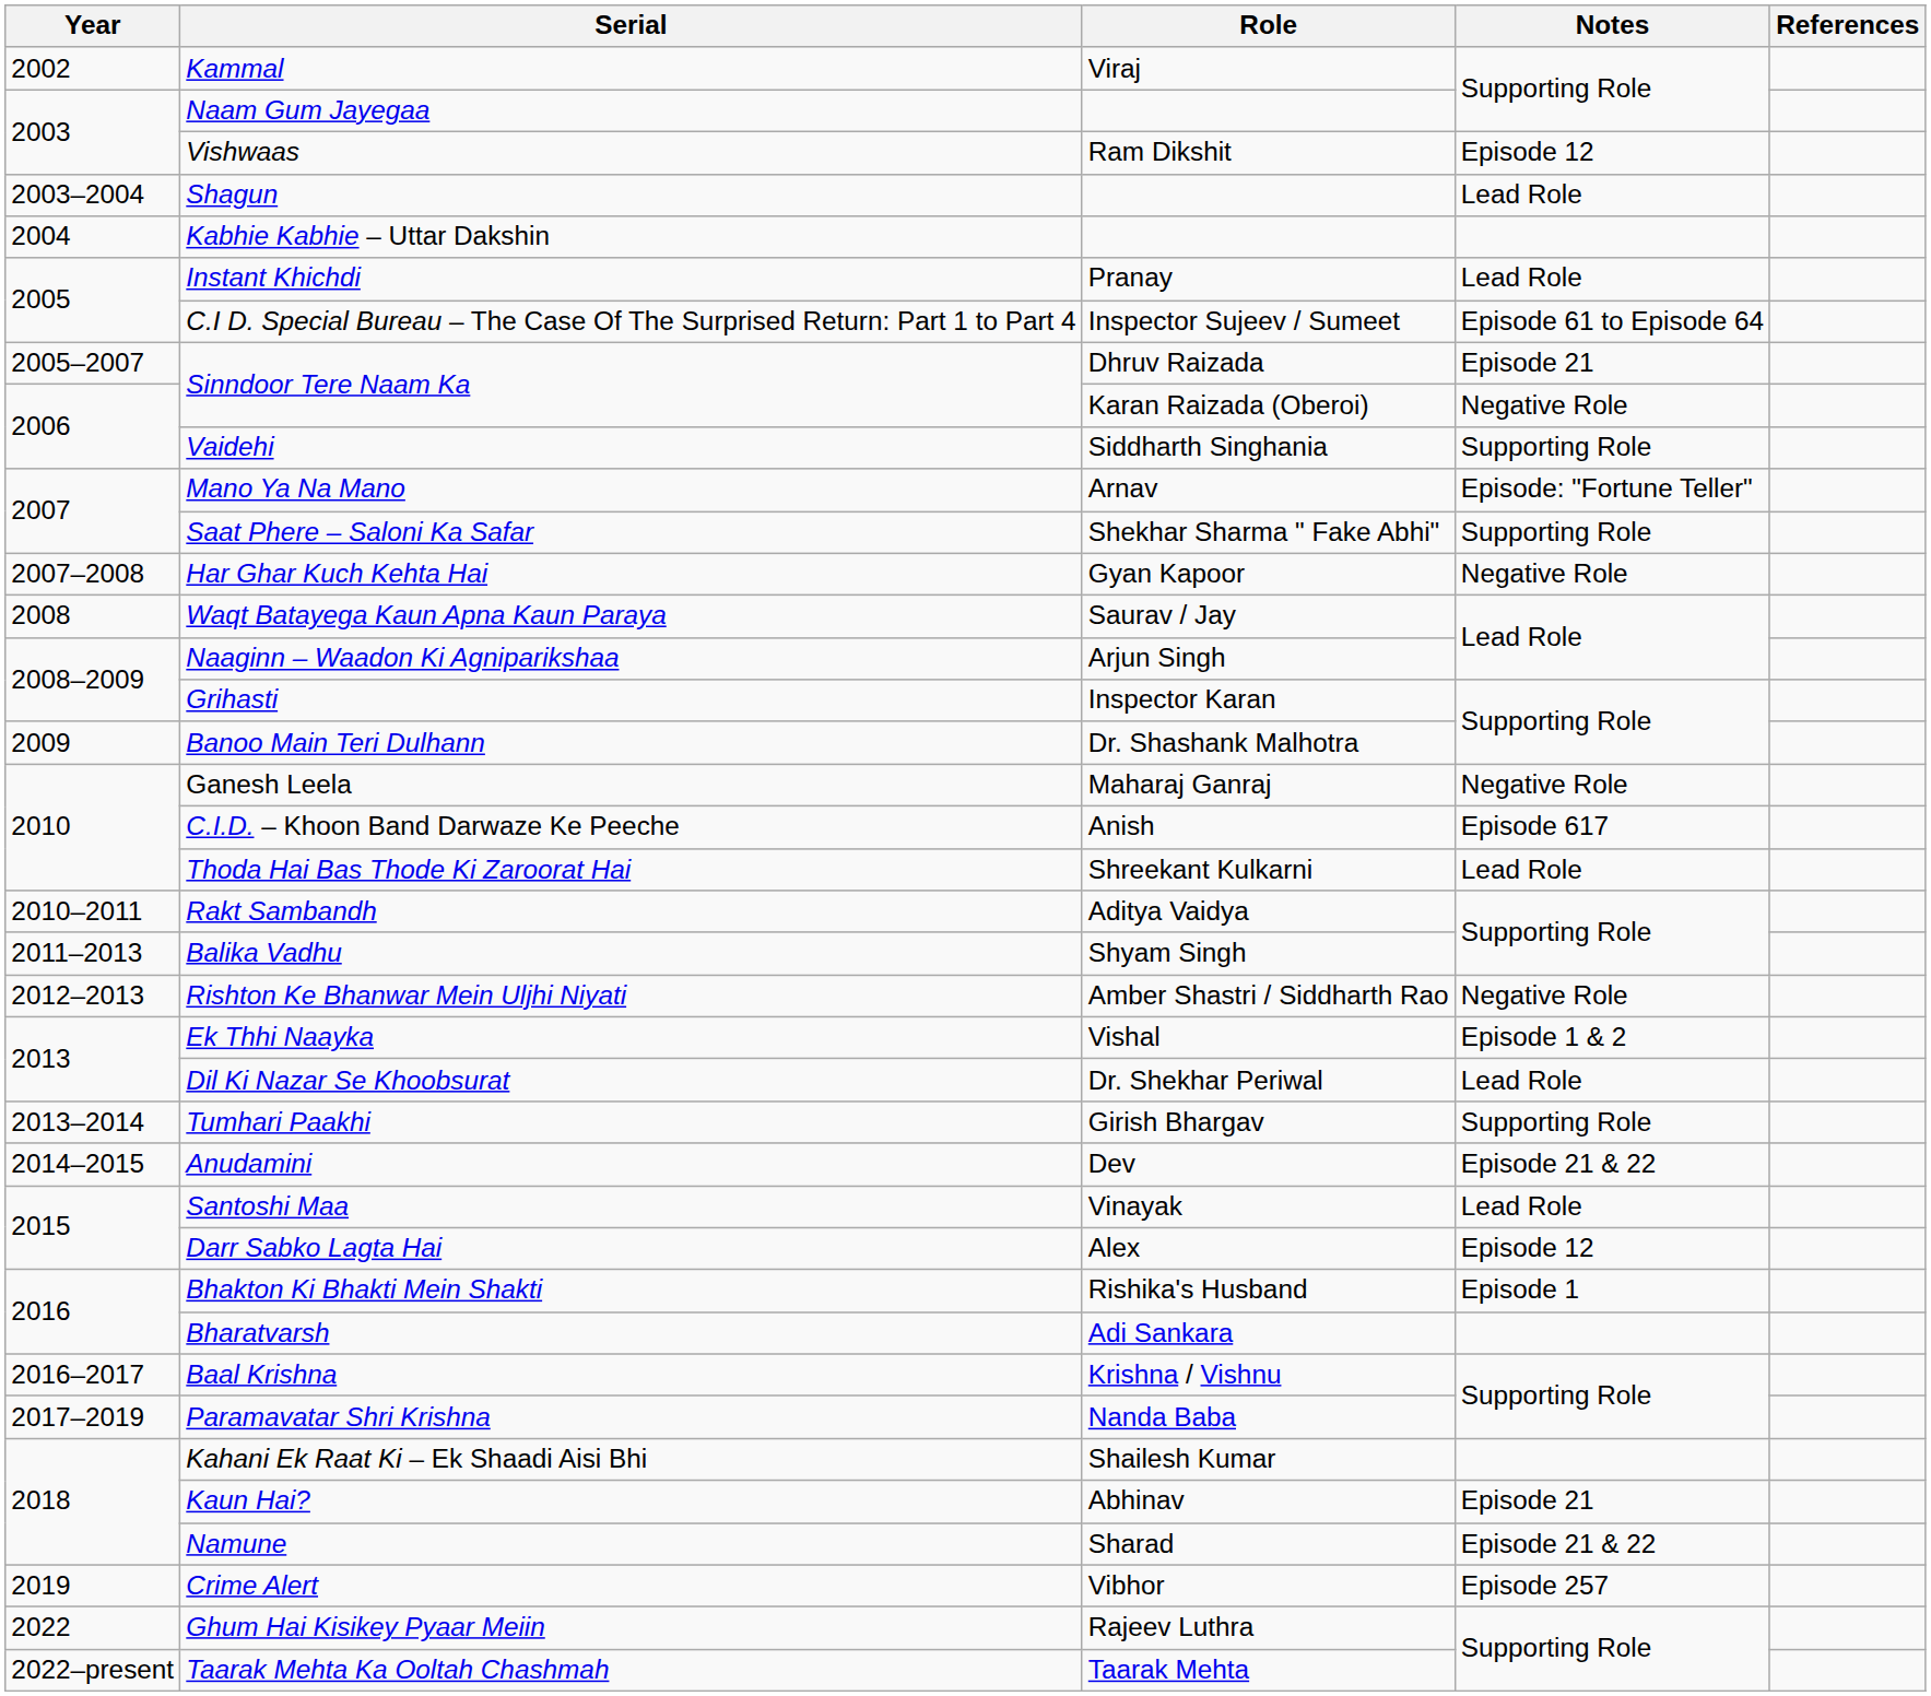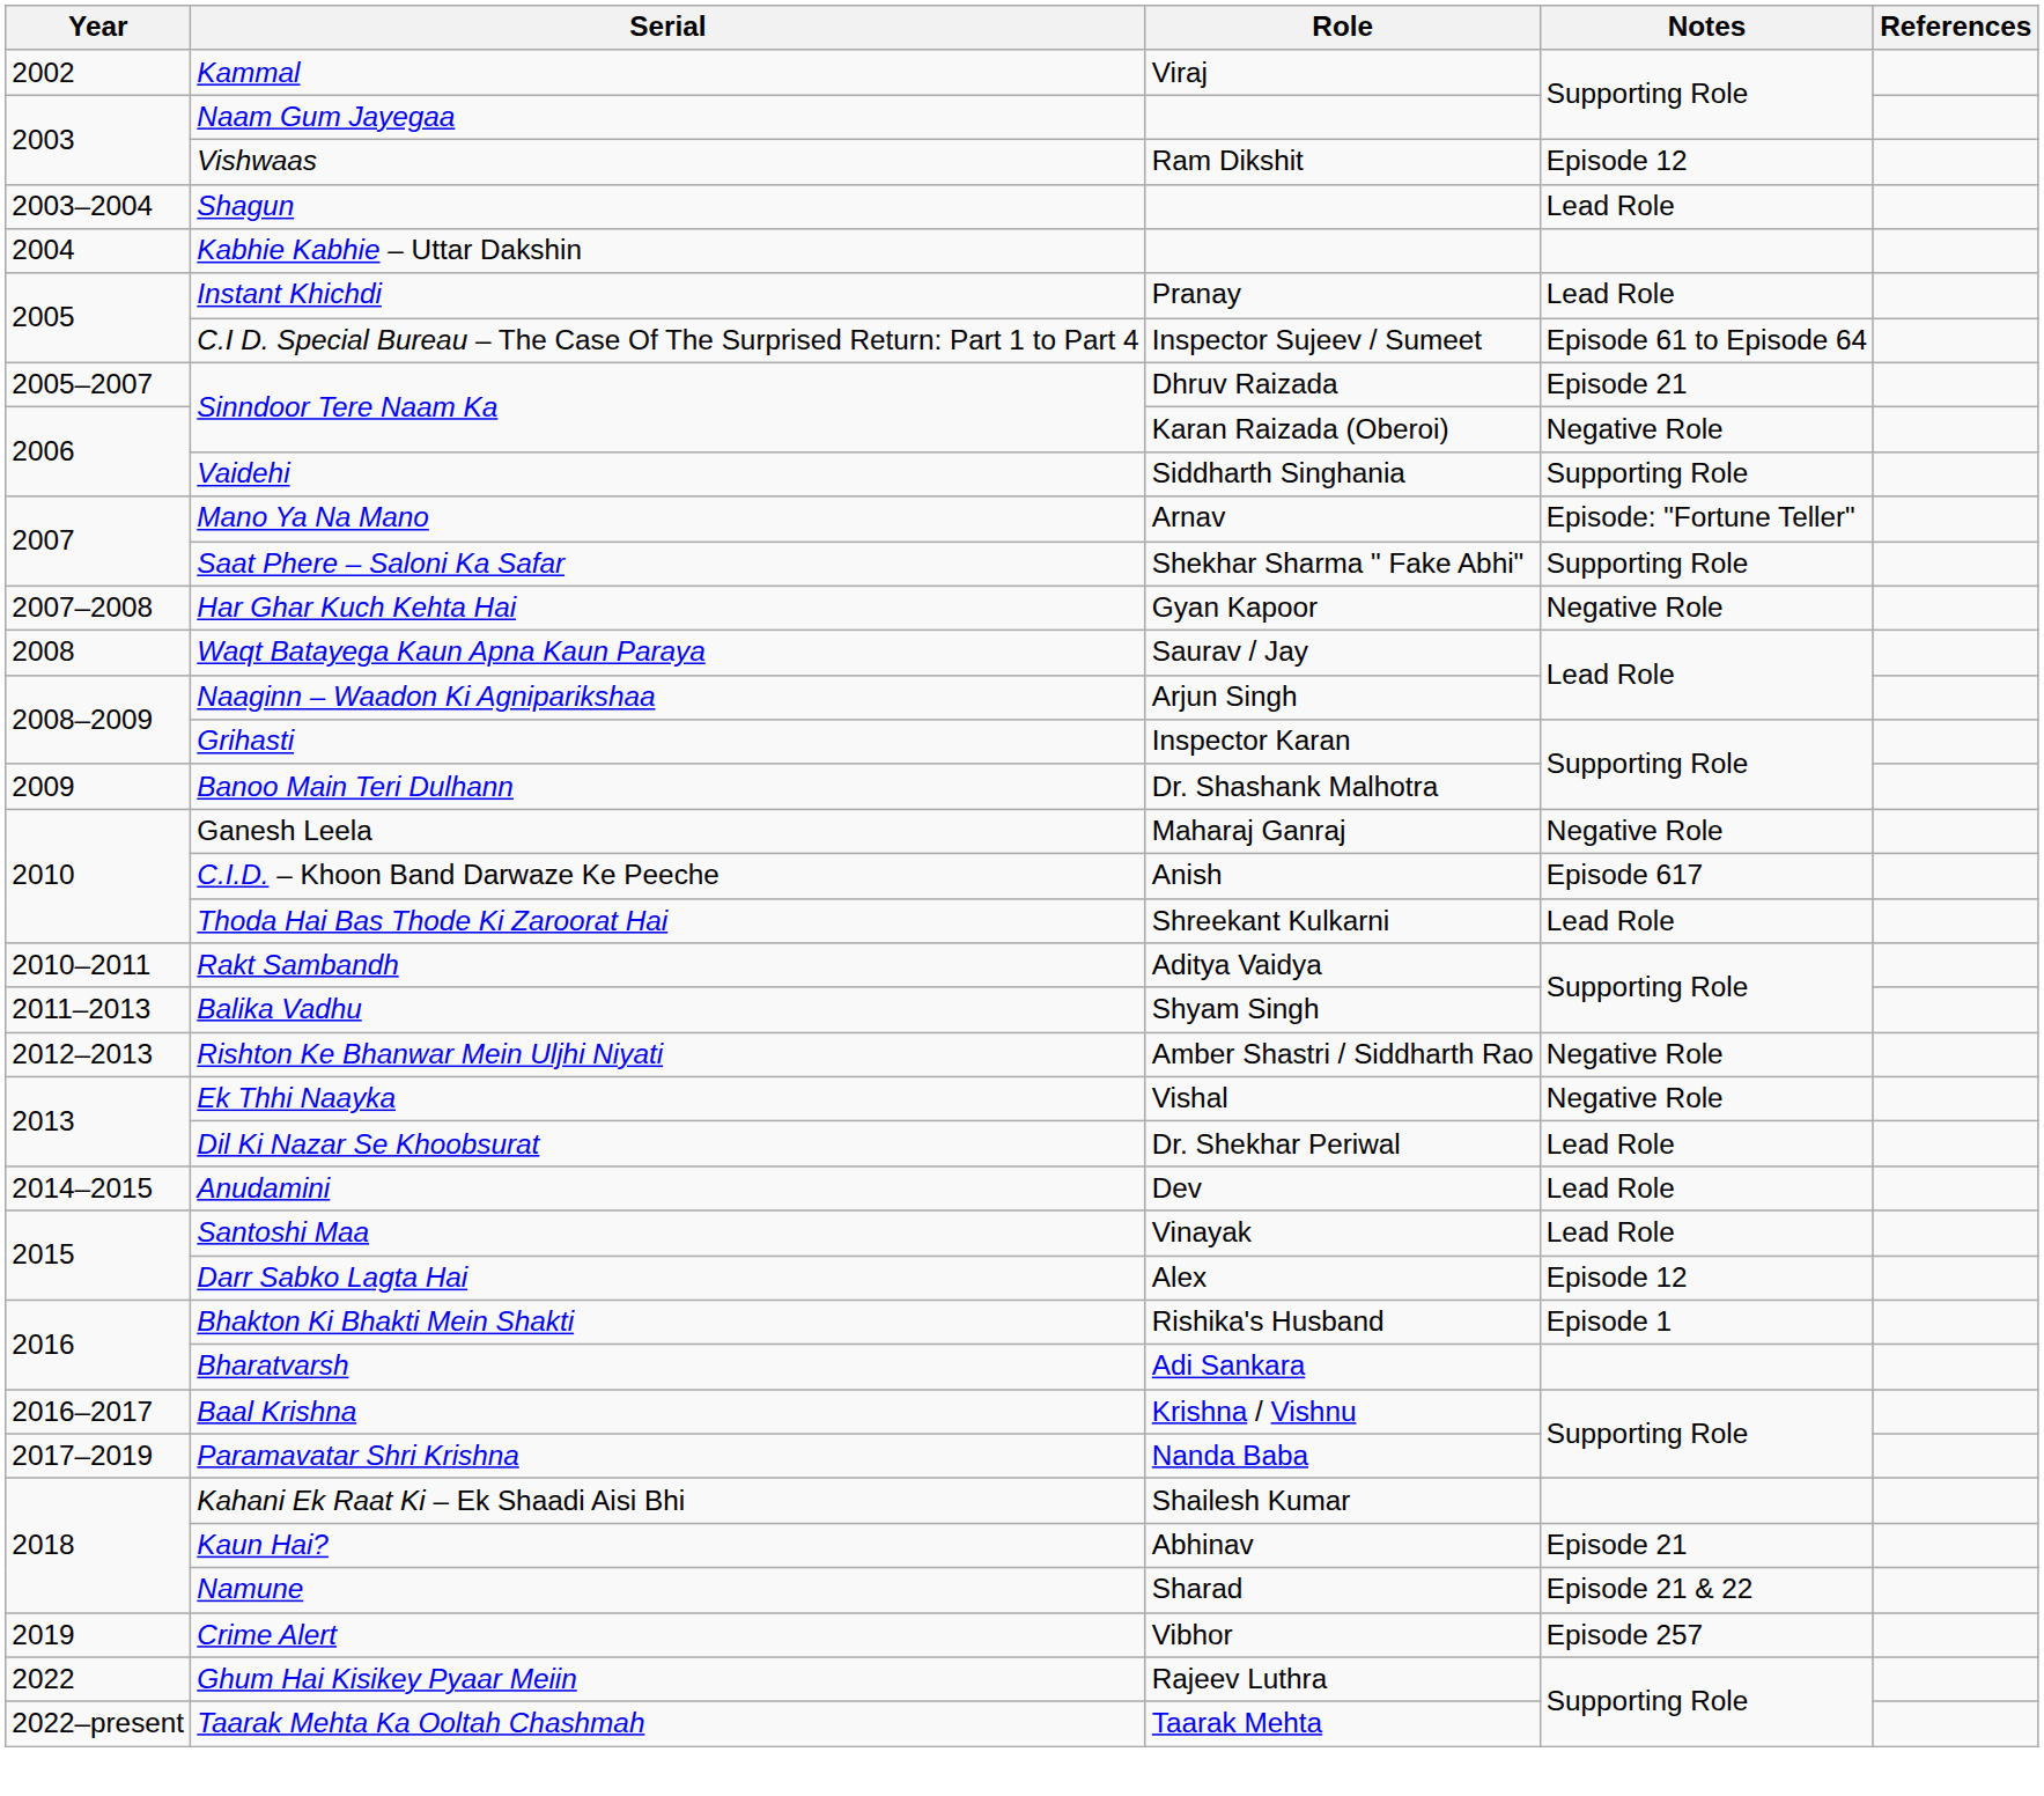Ek Thhi Naayka | Notes: Episode 1 & 2 -> Negative Role
- row: 2013–2014 | Tumhari Paakhi | Girish Bhargav | Supporting Role
Anudamini | Notes: Episode 21 & 22 -> Lead Role
